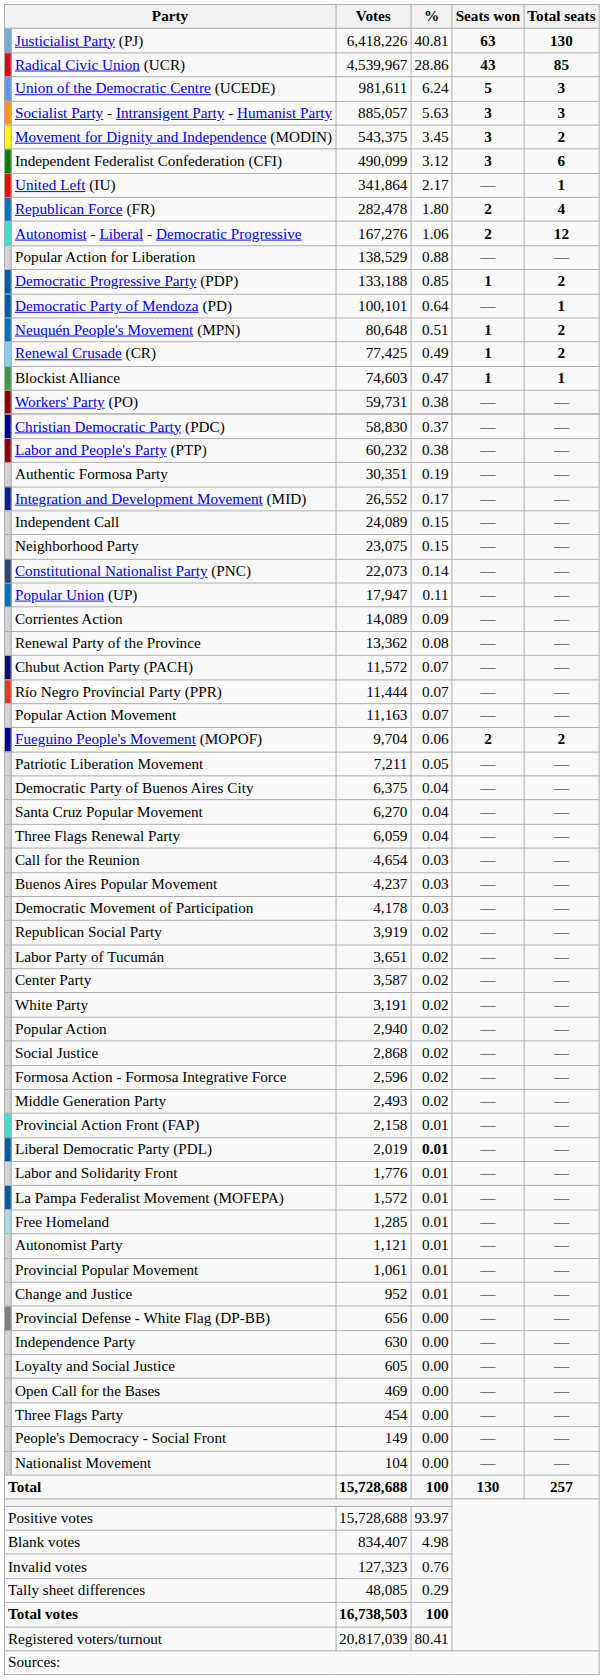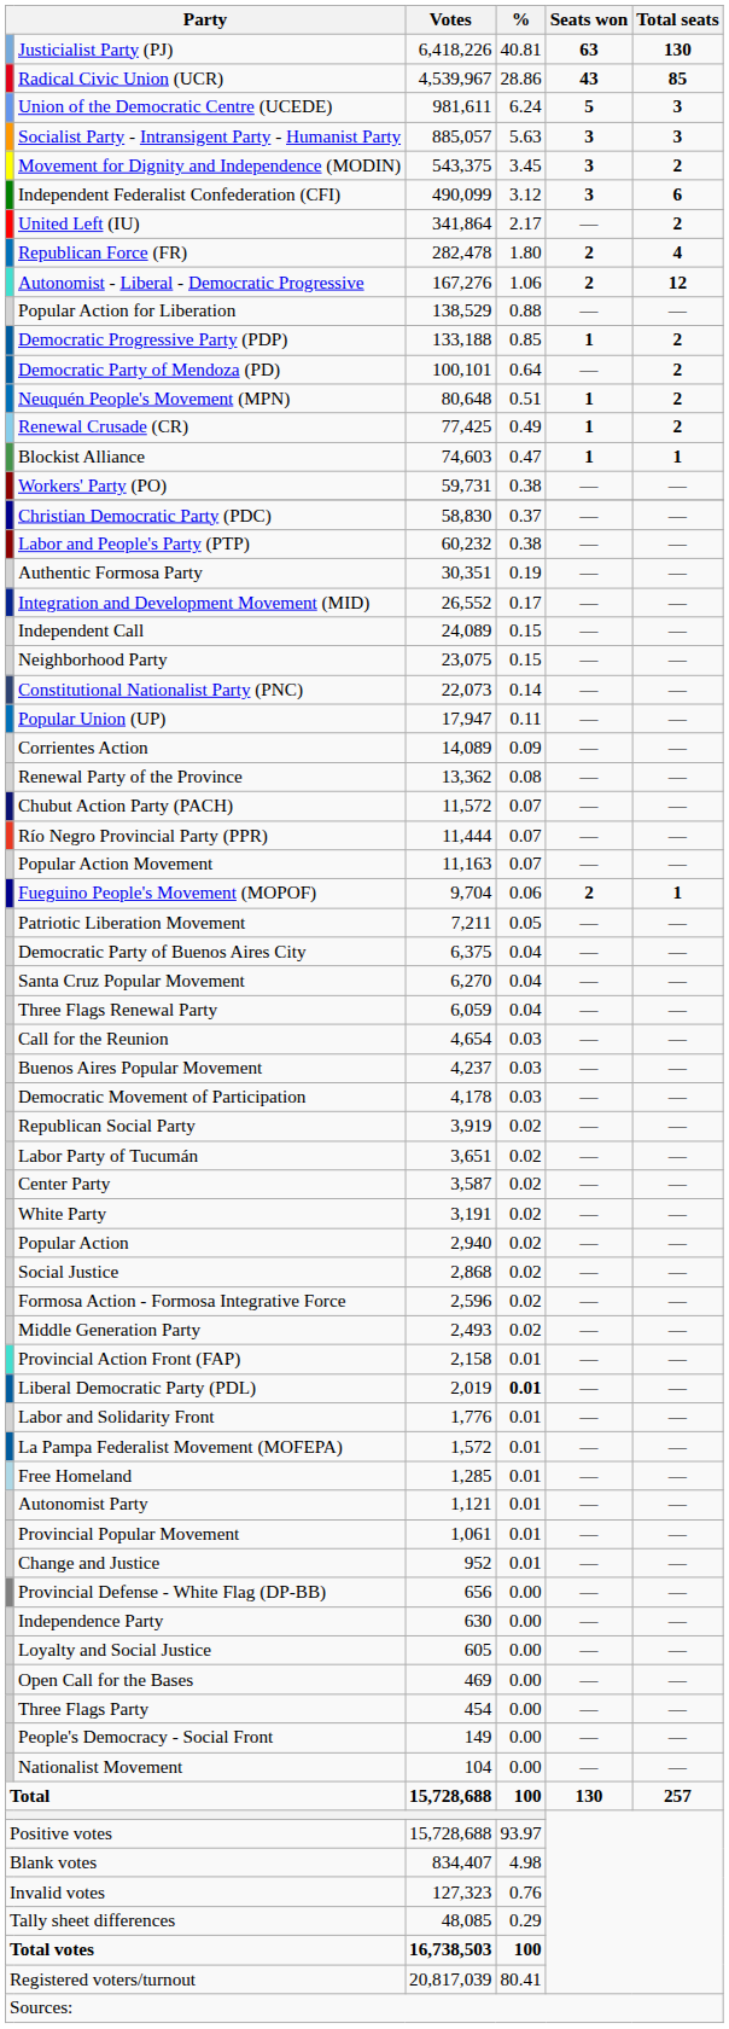United Left (IU) | Total seats: 1 -> 2
Democratic Party of Mendoza (PD) | Total seats: 1 -> 2
Fueguino People's Movement (MOPOF) | Total seats: 2 -> 1
